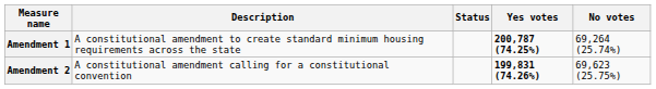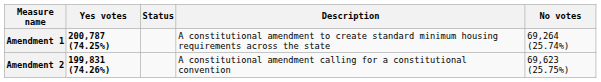columns swapped: Description <-> Yes votes
